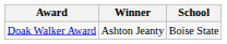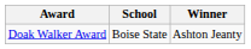columns swapped: Winner <-> School
